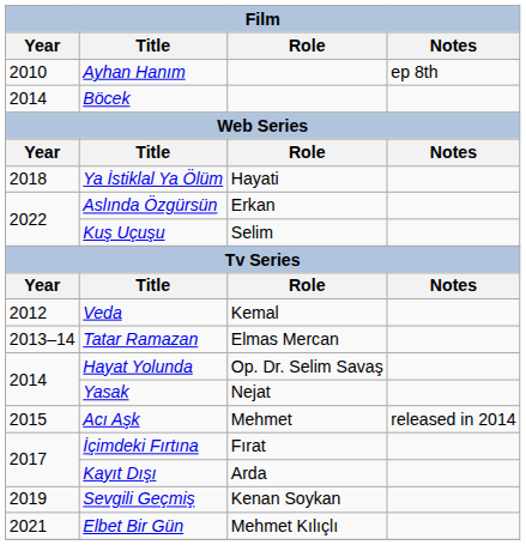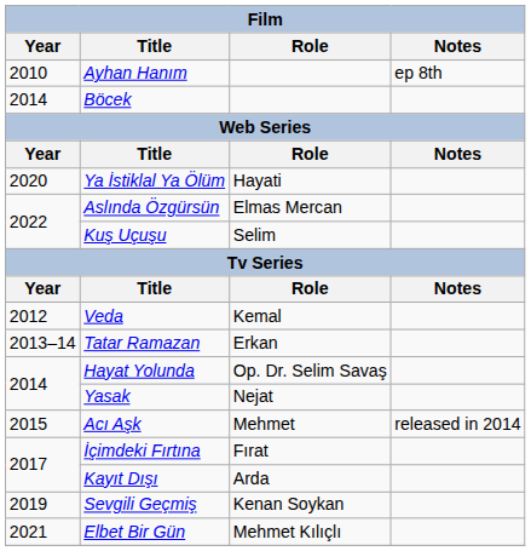Ya İstiklal Ya Ölüm | Year: 2018 -> 2020
Aslında Özgürsün | Role: Erkan -> Elmas Mercan
Tatar Ramazan | Role: Elmas Mercan -> Erkan
